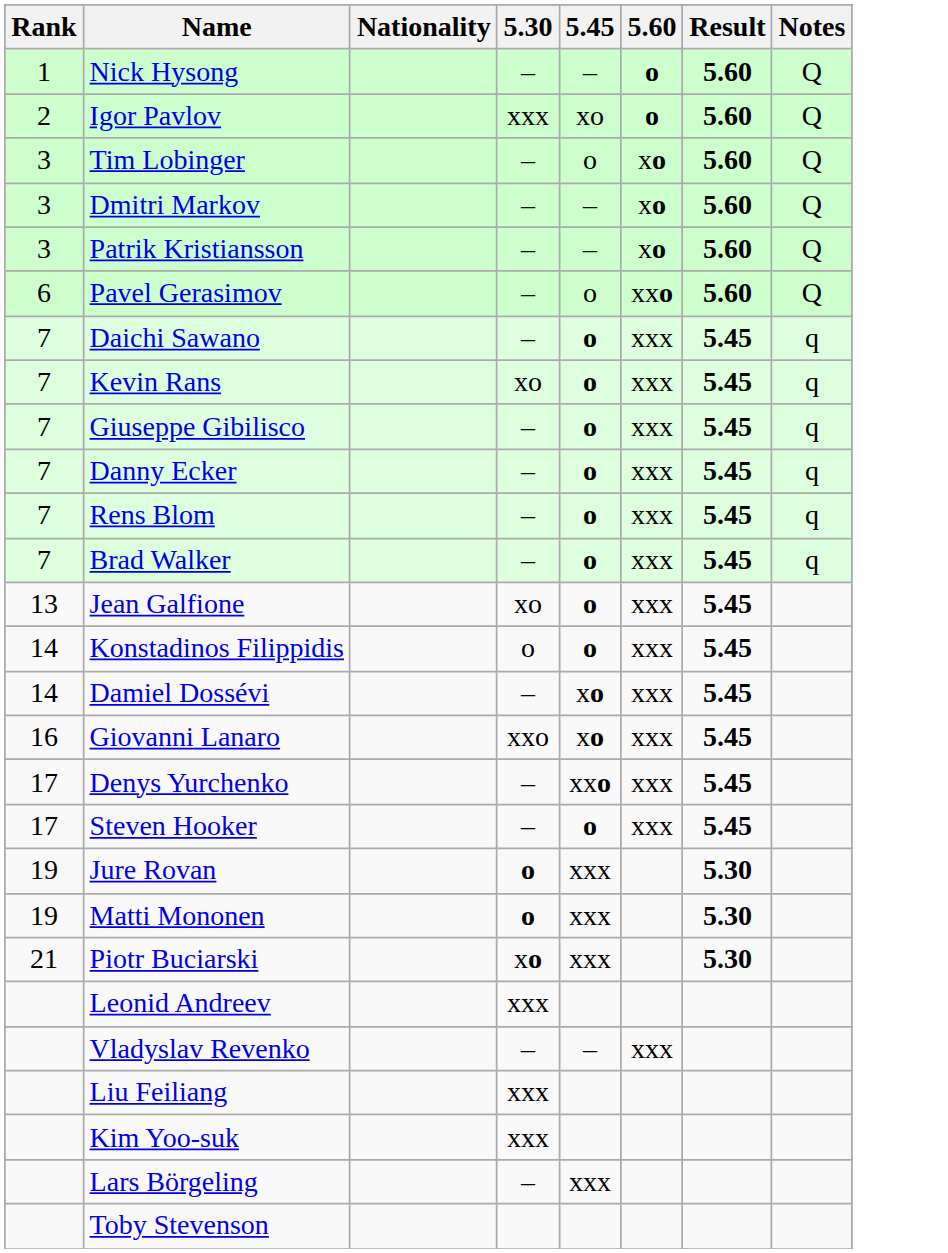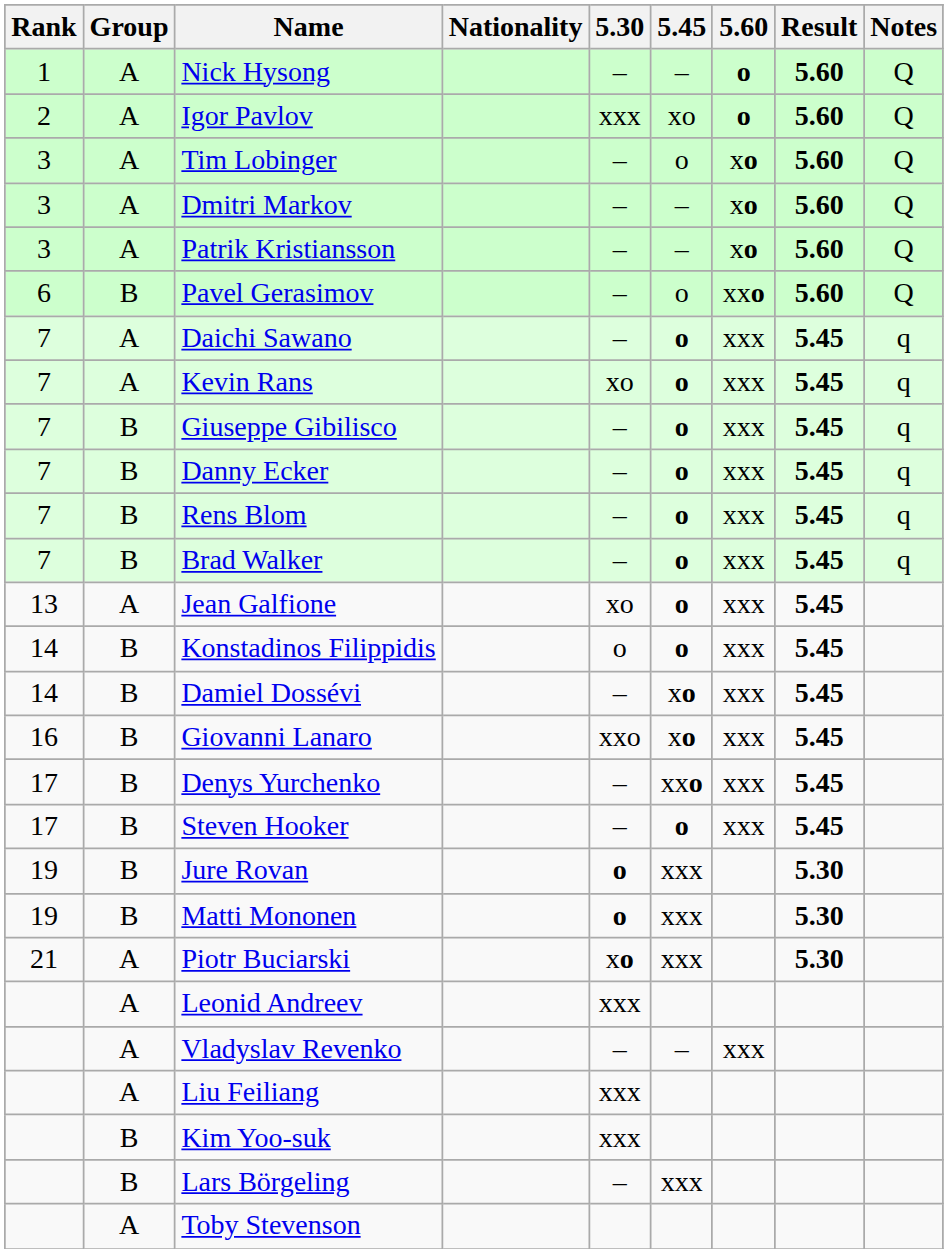+ column: Group | A | A | A | A | A | B | A | A | B | B | B | B | A | B | B | B | B | B | B | B | A | A | A | A | B | B | A
